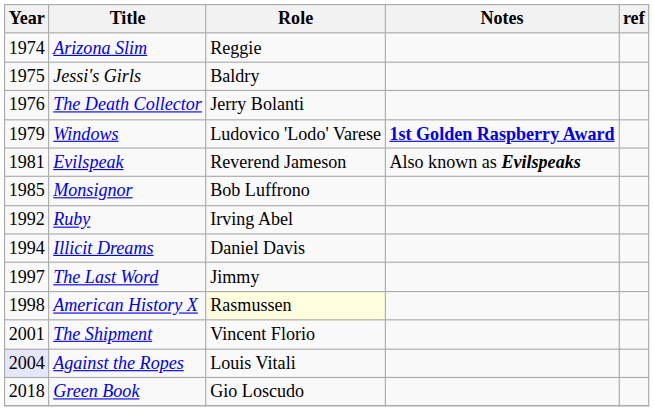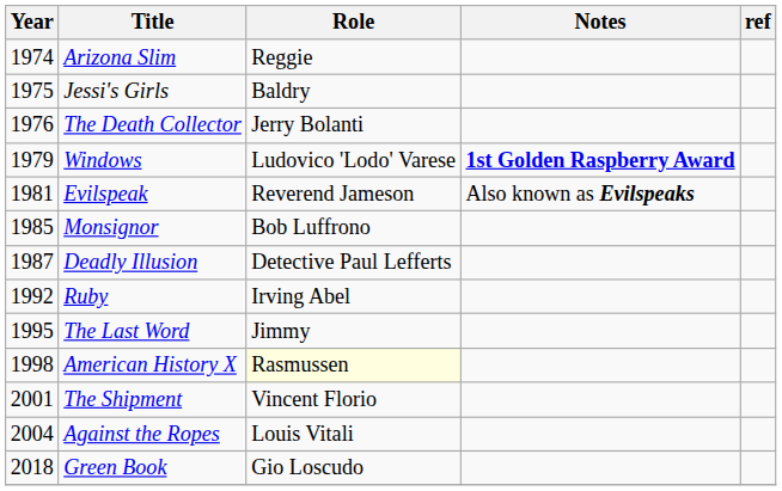+ row: 1987 | Deadly Illusion | Detective Paul Lefferts
- row: 1994 | Illicit Dreams | Daniel Davis
The Last Word | Year: 1997 -> 1995
Against the Ropes | Year: lavender background -> no background
